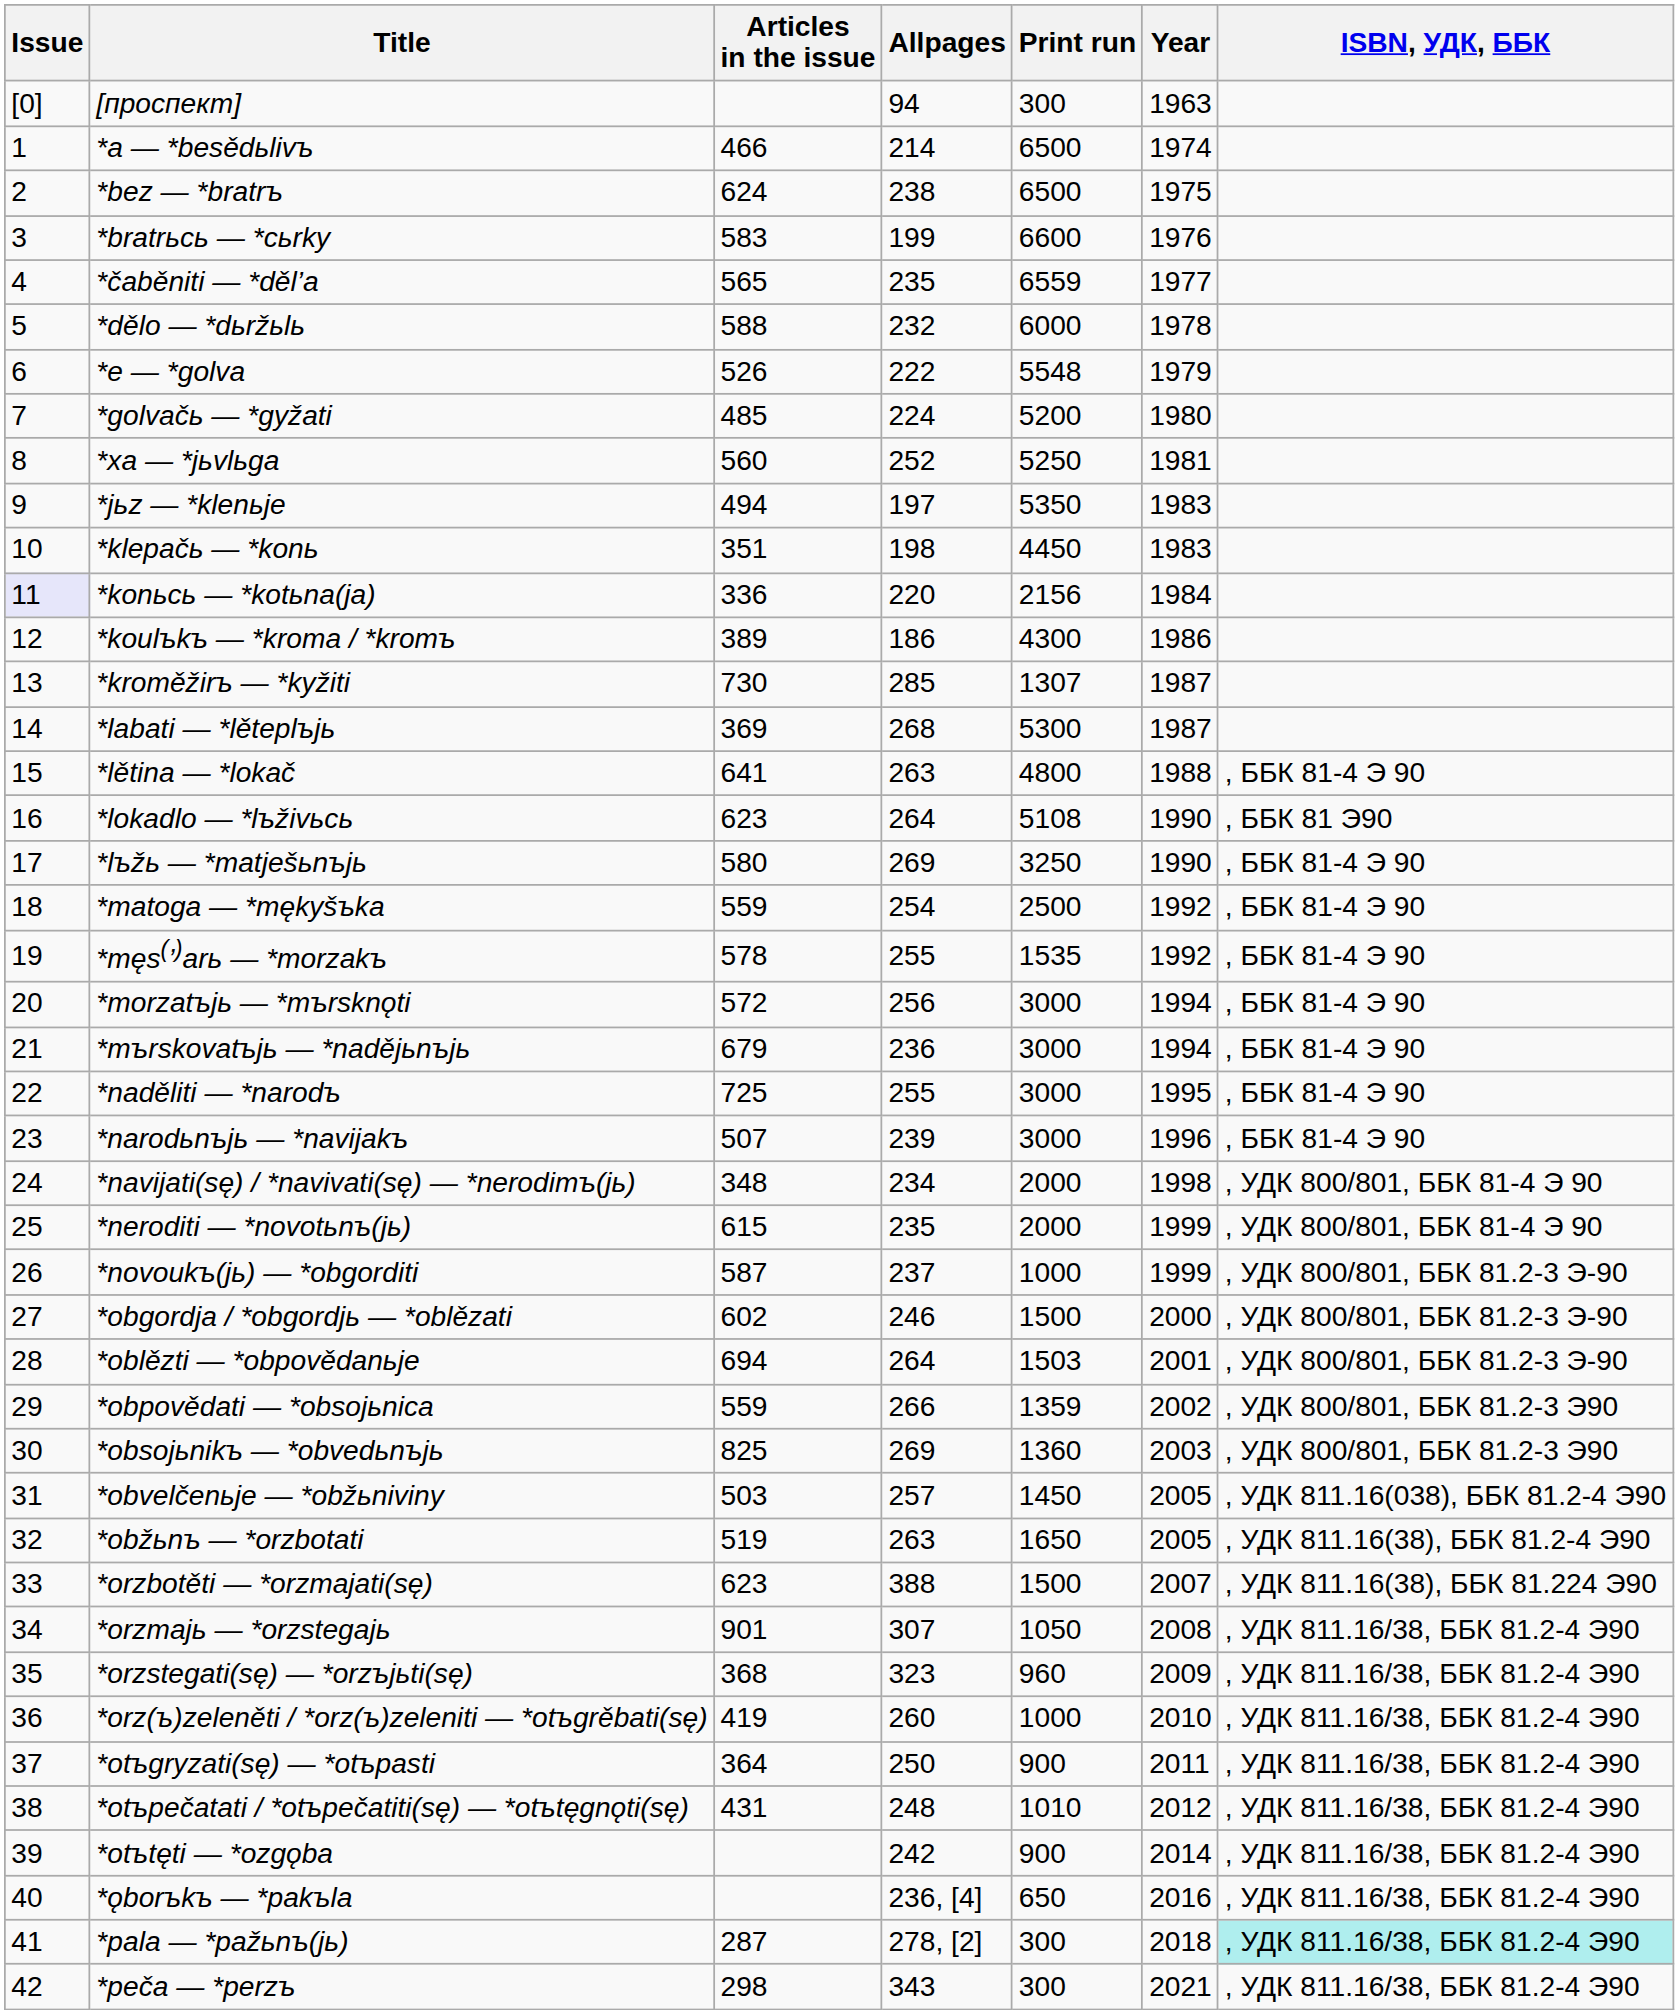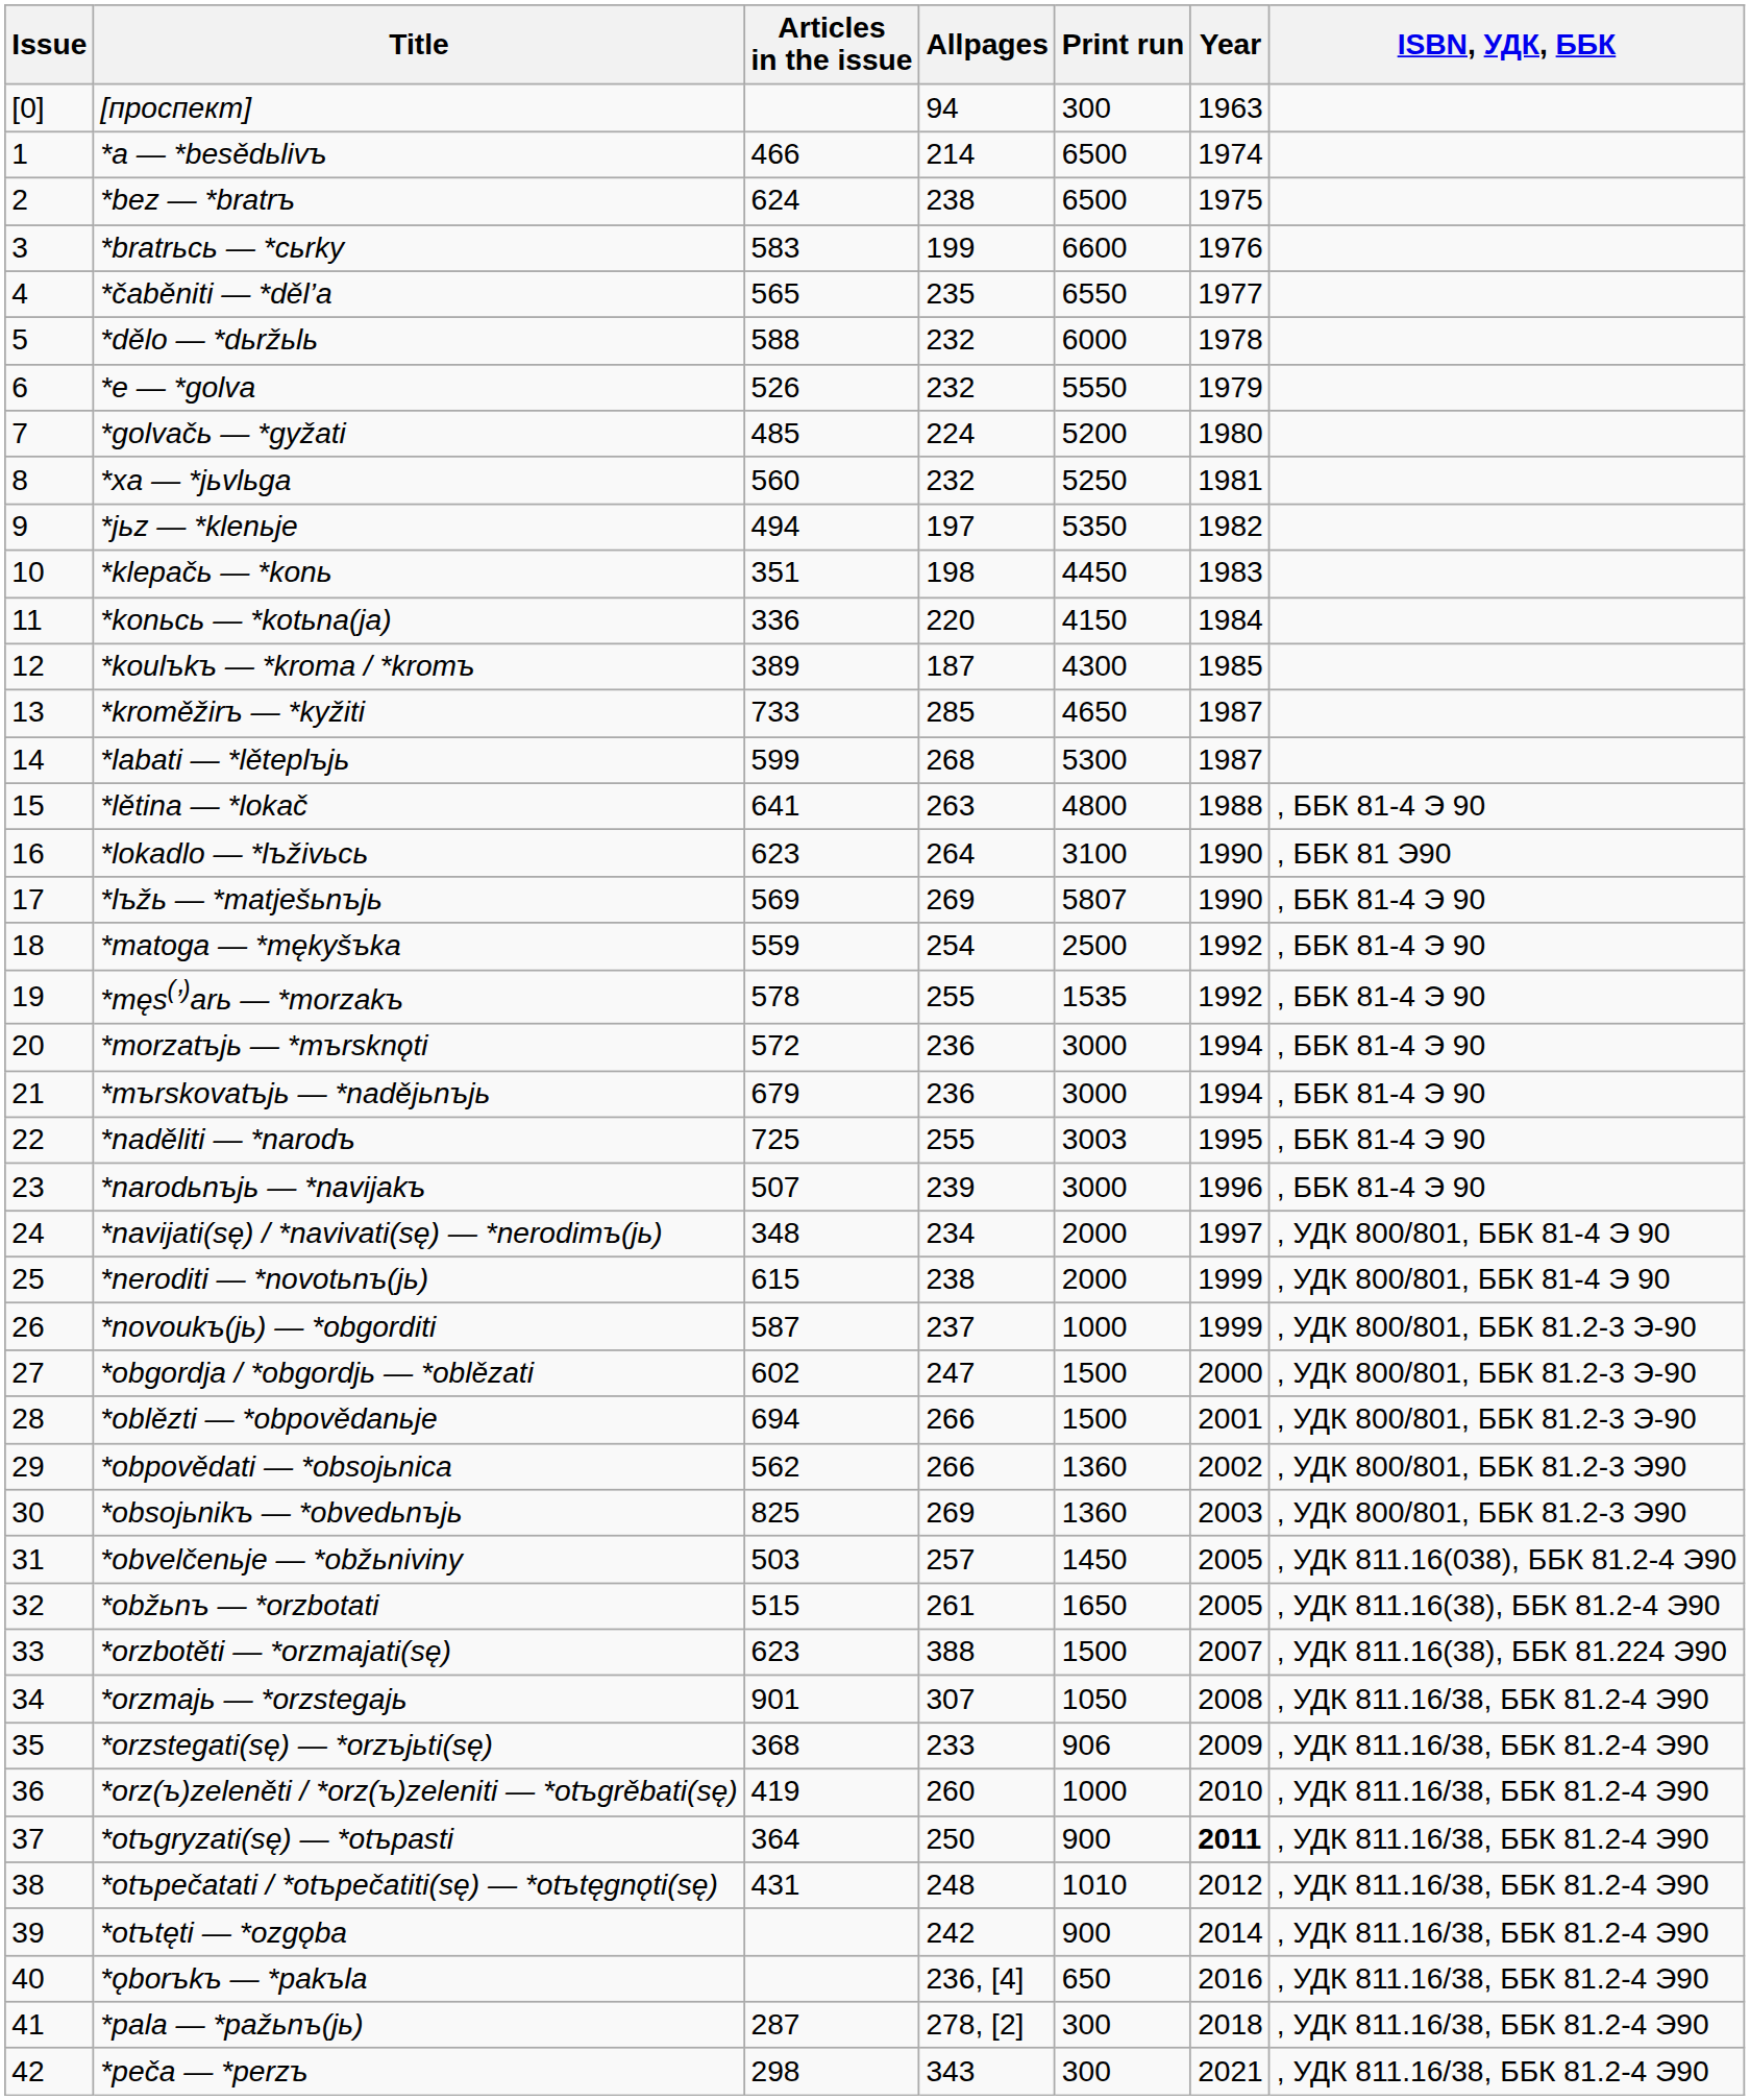*čaběniti — *děl’a | Print run: 6559 -> 6550
*e — *golva | Allpages: 222 -> 232
*e — *golva | Print run: 5548 -> 5550
*xa — *jьvlьga | Allpages: 252 -> 232
*jьz — *klenьje | Year: 1983 -> 1982
*konьсь — *kotьna(ja) | Issue: lavender background -> no background
*konьсь — *kotьna(ja) | Print run: 2156 -> 4150
*koulъkъ — *kroma / *kromъ | Allpages: 186 -> 187
*koulъkъ — *kroma / *kromъ | Year: 1986 -> 1985
*kroměžirъ — *kyžiti | Articles in the issue: 730 -> 733
*kroměžirъ — *kyžiti | Print run: 1307 -> 4650
*labati — *lěteplъjь | Articles in the issue: 369 -> 599
*lokadlo — *lъživьсь | Print run: 5108 -> 3100
*lъžь — *matješьnъjь | Articles in the issue: 580 -> 569
*lъžь — *matješьnъjь | Print run: 3250 -> 5807
*morzatъjь — *mъrsknǫti | Allpages: 256 -> 236
*naděliti — *narodъ | Print run: 3000 -> 3003
*navijati(sę) / *navivati(sę) — *nerodimъ(jь) | Year: 1998 -> 1997
*neroditi — *novotьnъ(jь) | Allpages: 235 -> 238
*obgordja / *obgordjь — *oblězati | Allpages: 246 -> 247
*oblězti — *obpovědanьje | Allpages: 264 -> 266
*oblězti — *obpovědanьje | Print run: 1503 -> 1500
*obpovědati — *obsojьnica | Articles in the issue: 559 -> 562
*obpovědati — *obsojьnica | Print run: 1359 -> 1360
*obžьnъ — *orzbotati | Articles in the issue: 519 -> 515
*obžьnъ — *orzbotati | Allpages: 263 -> 261
*orzstegati(sę) — *orzъjьti(sę) | Allpages: 323 -> 233
*orzstegati(sę) — *orzъjьti(sę) | Print run: 960 -> 906
*otъgryzati(sę) — *otъpasti | Year: normal -> bold
*pala — *pažьnъ(jь) | ISBN, УДК, ББК: paleturquoise background -> no background
